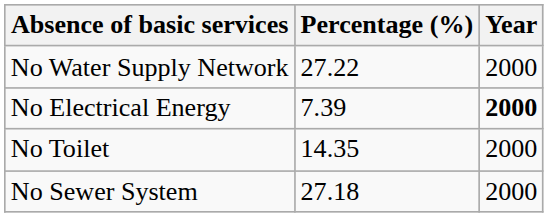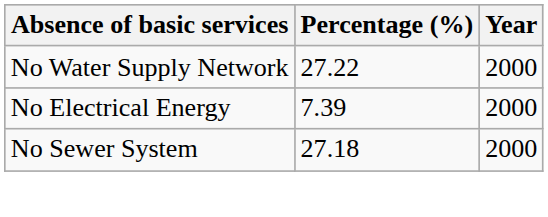No Electrical Energy | Year: bold -> normal
- row: No Toilet | 14.35 | 2000
